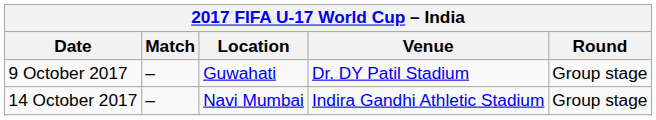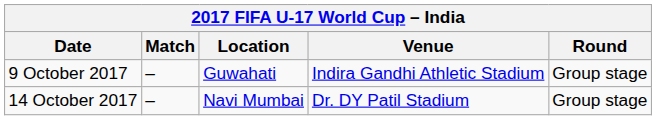9 October 2017 | Venue: Dr. DY Patil Stadium -> Indira Gandhi Athletic Stadium
14 October 2017 | Venue: Indira Gandhi Athletic Stadium -> Dr. DY Patil Stadium
